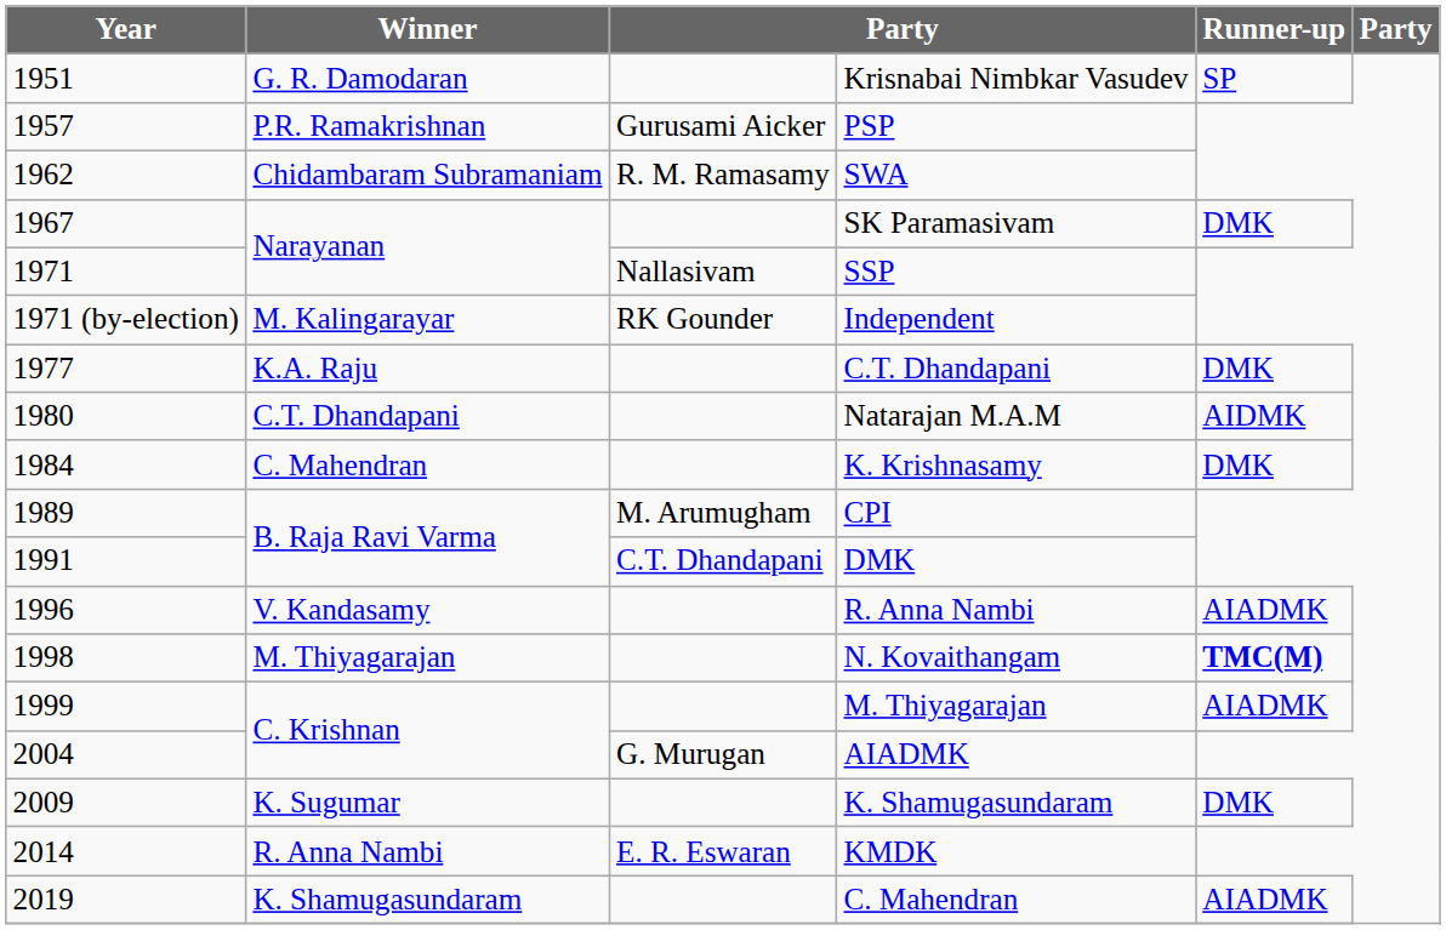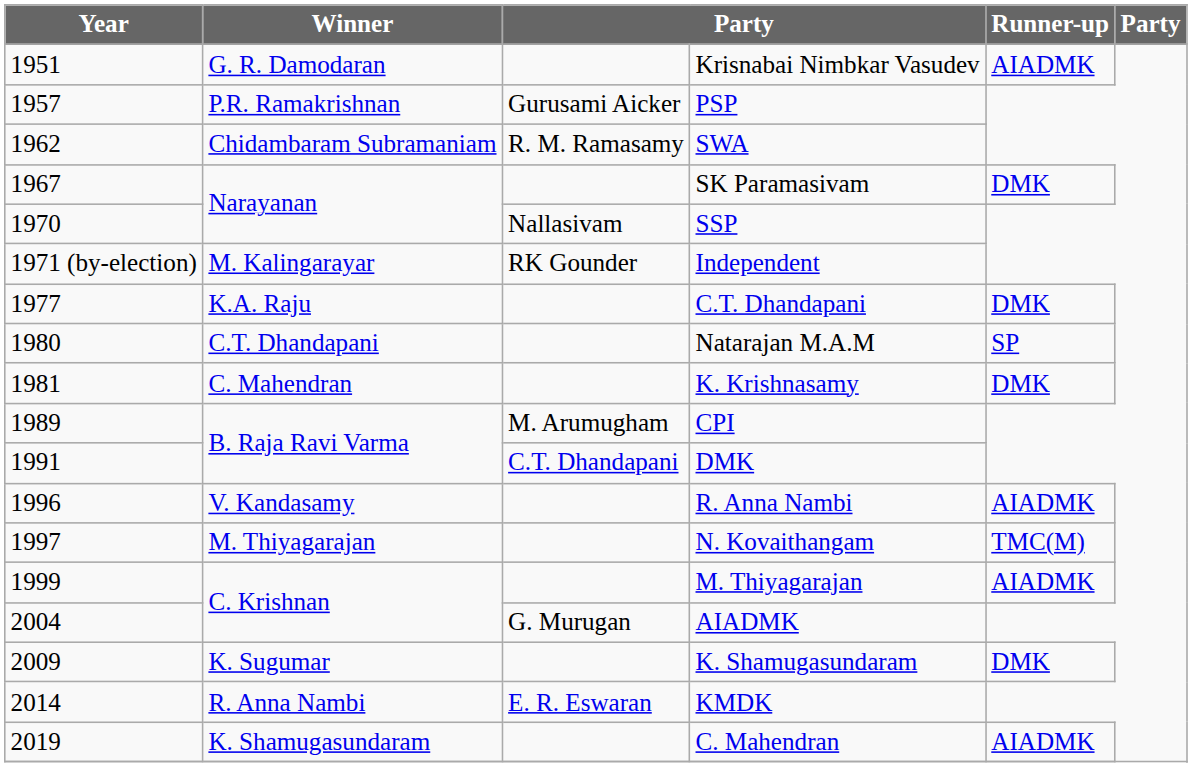Krisnabai Nimbkar Vasudev | Runner-up: SP -> AIADMK
SSP | Year: 1971 -> 1970
Natarajan M.A.M | Runner-up: AIDMK -> SP
K. Krishnasamy | Year: 1984 -> 1981
N. Kovaithangam | Year: 1998 -> 1997
N. Kovaithangam | Runner-up: bold -> normal
